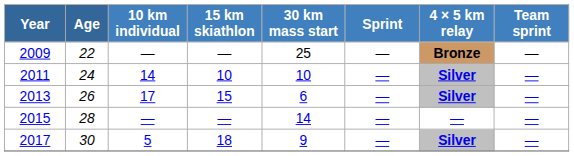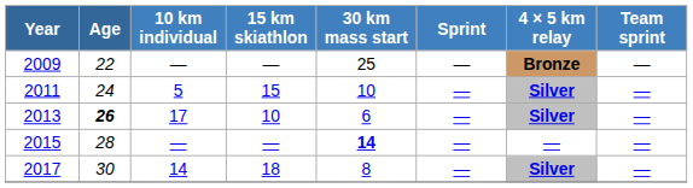2011 | 10 km individual: 14 -> 5
2011 | 15 km skiathlon: 10 -> 15
2013 | Age: normal -> bold
2013 | 15 km skiathlon: 15 -> 10
2015 | 30 km mass start: normal -> bold
2017 | 10 km individual: 5 -> 14
2017 | 30 km mass start: 9 -> 8
